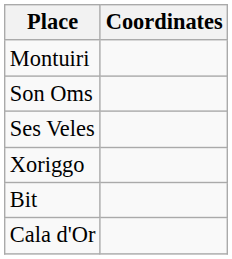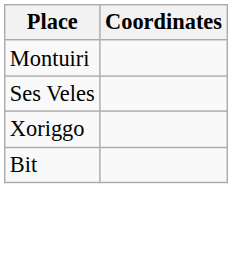- row: Son Oms
- row: Cala d'Or
